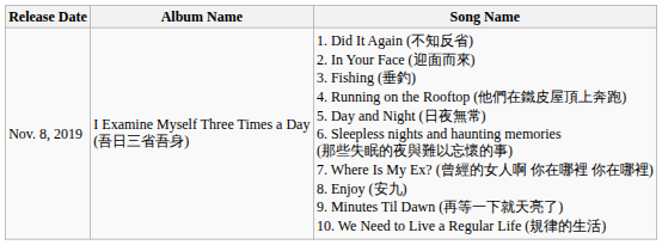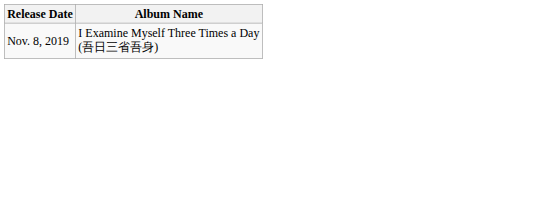- column: Song Name | 1. Did It Again (不知反省) 2. In Your Face (迎面而來) 3. Fishing (垂釣) 4. Running on the Rooftop (他們在鐵皮屋頂上奔跑) 5. Day and Night (日夜無常) 6. Sleepless nights and haunting memories (那些失眠的夜與難以忘懷的事) 7. Where Is My Ex? (曾經的女人啊 你在哪裡 你在哪裡) 8. Enjoy (安九) 9. Minutes Til Dawn (再等一下就天亮了) 10. We Need to Live a Regular Life (規律的生活)
